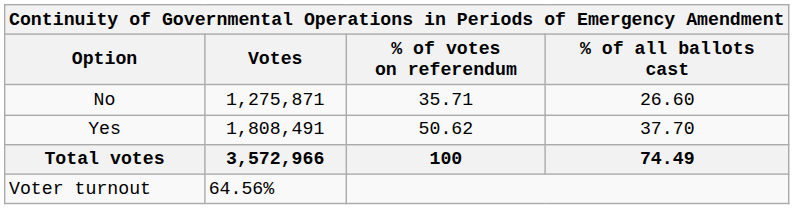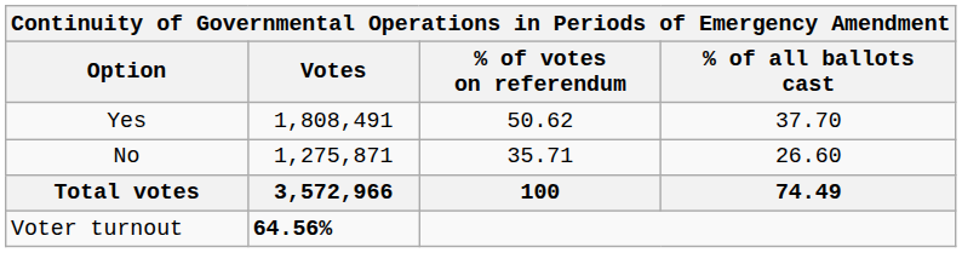rows swapped: Yes <-> No
Voter turnout | Votes: normal -> bold
